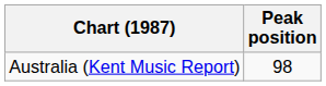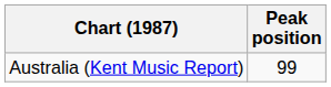Australia (Kent Music Report) | Peak position: 98 -> 99
